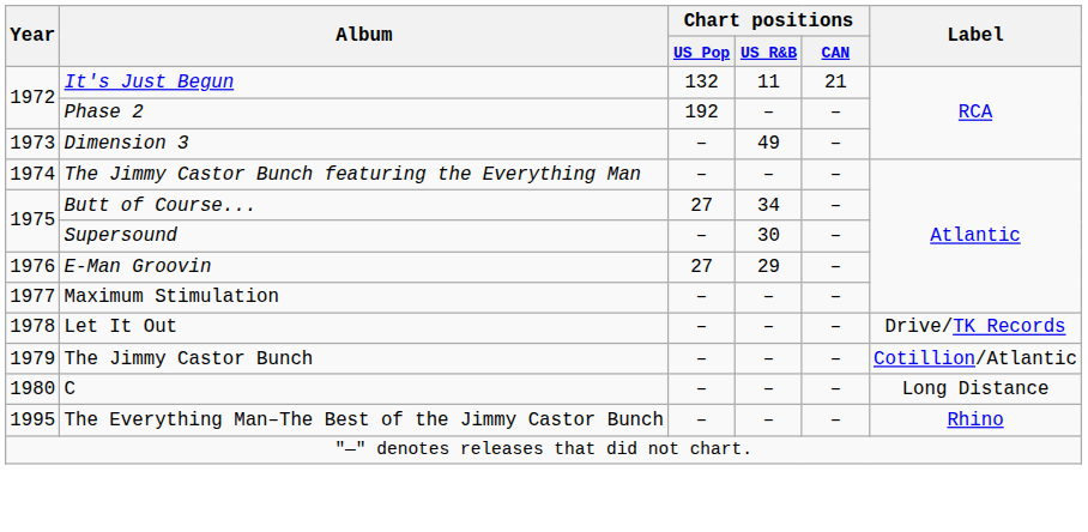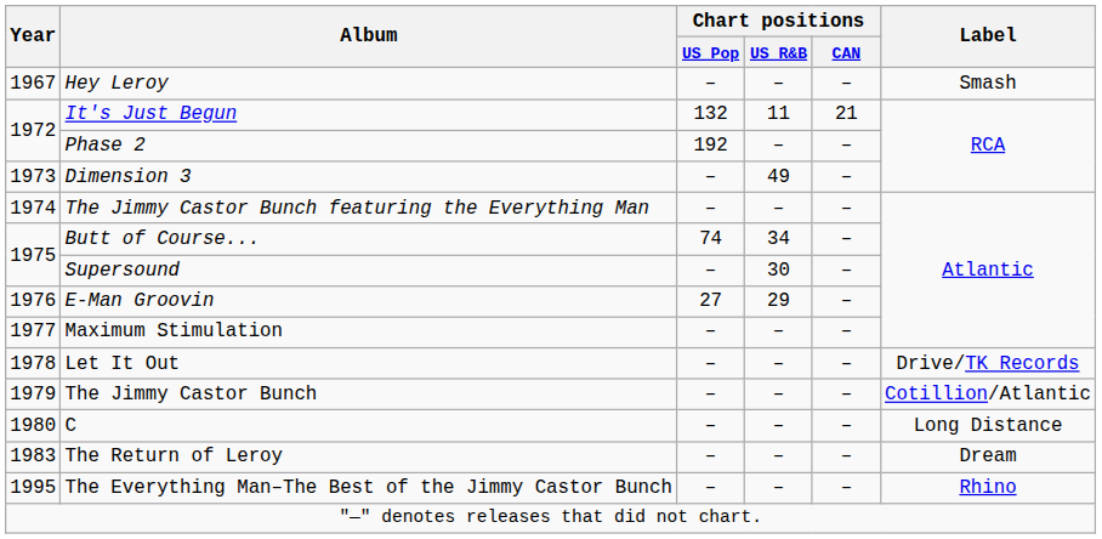+ row: 1967 | Hey Leroy | – | – | – | Smash
Butt of Course... | Chart positions / US Pop: 27 -> 74
+ row: 1983 | The Return of Leroy | – | – | – | Dream
